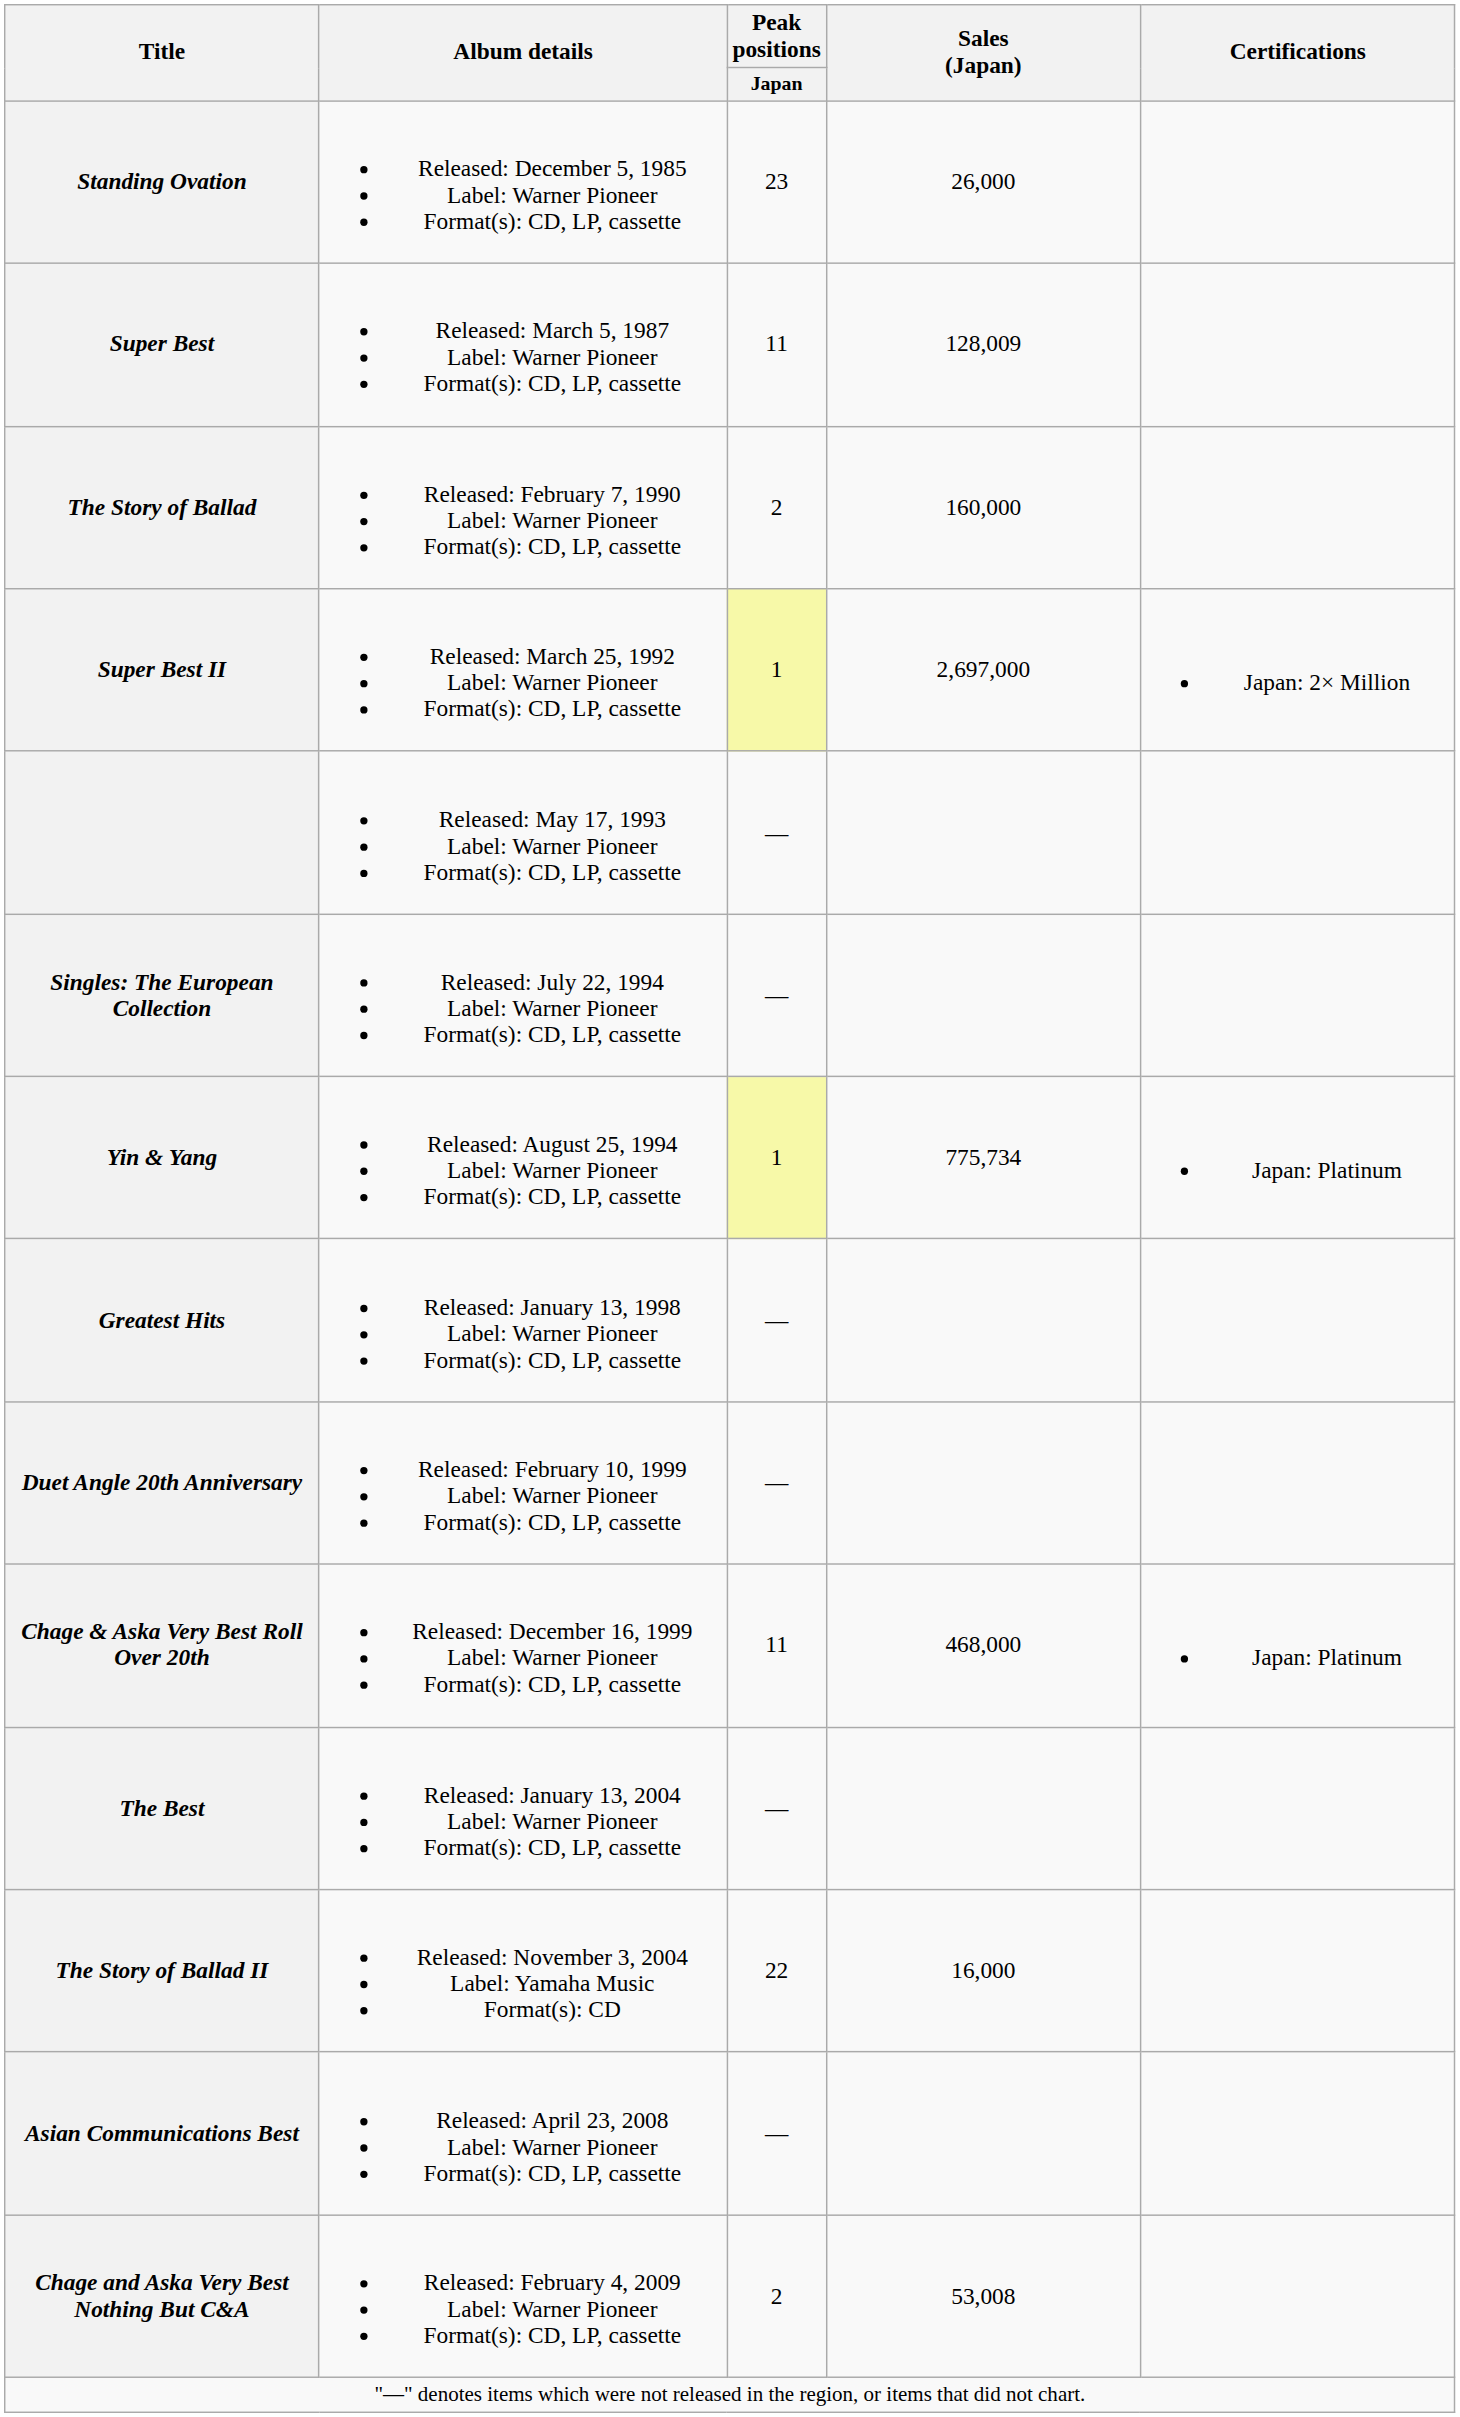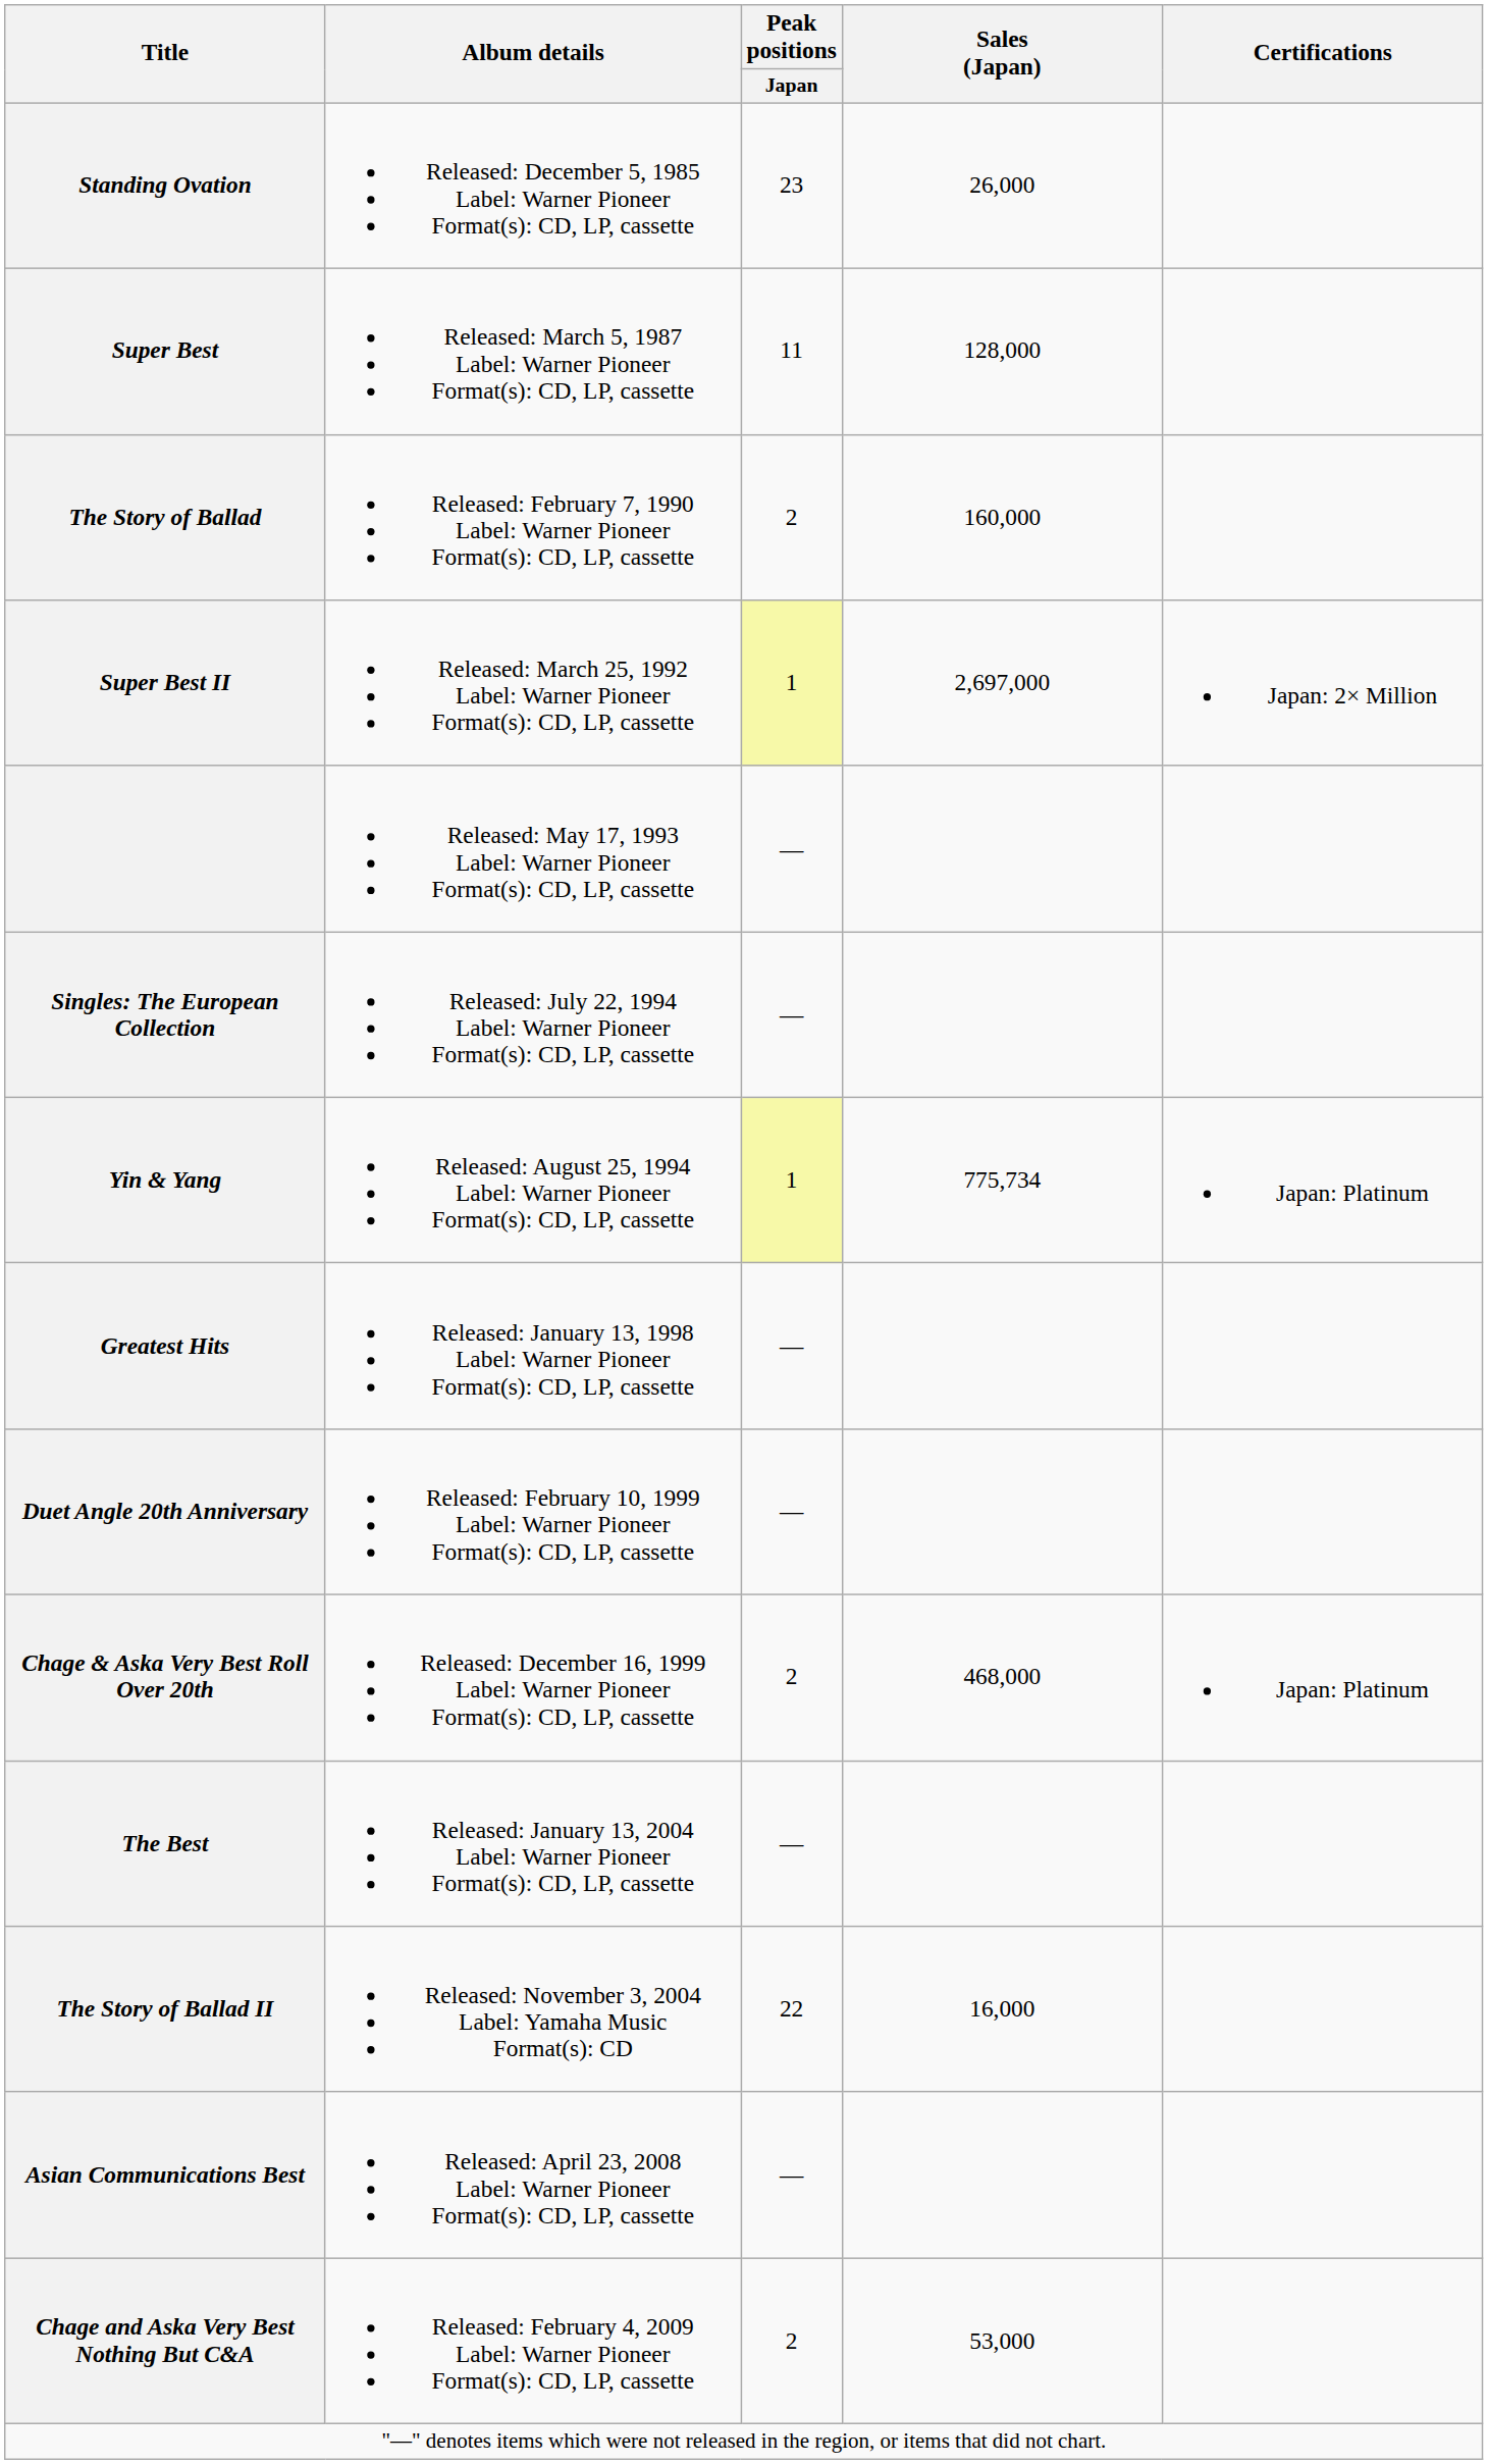Super Best | Sales (Japan): 128,009 -> 128,000
Chage & Aska Very Best Roll Over 20th | Peak positions / Japan: 11 -> 2
Chage and Aska Very Best Nothing But C&A | Sales (Japan): 53,008 -> 53,000
